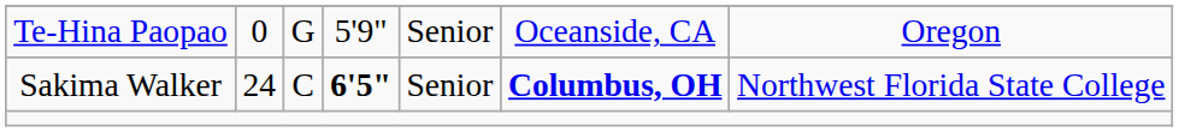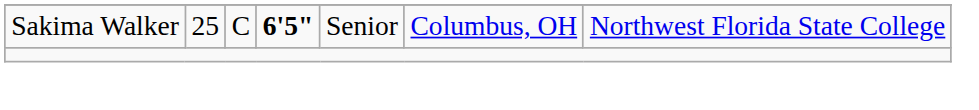- row: Te-Hina Paopao | 0 | G | 5'9" | Senior | Oceanside, CA | Oregon
Sakima Walker | column 2: 24 -> 25
Sakima Walker | column 6: bold -> normal
